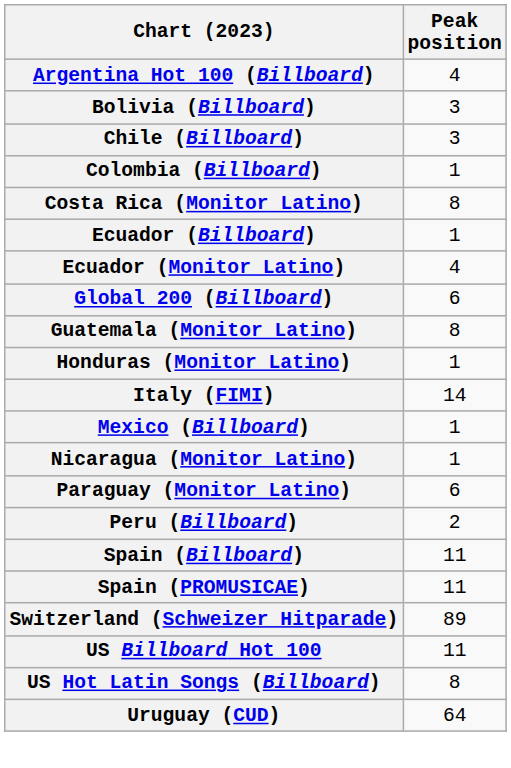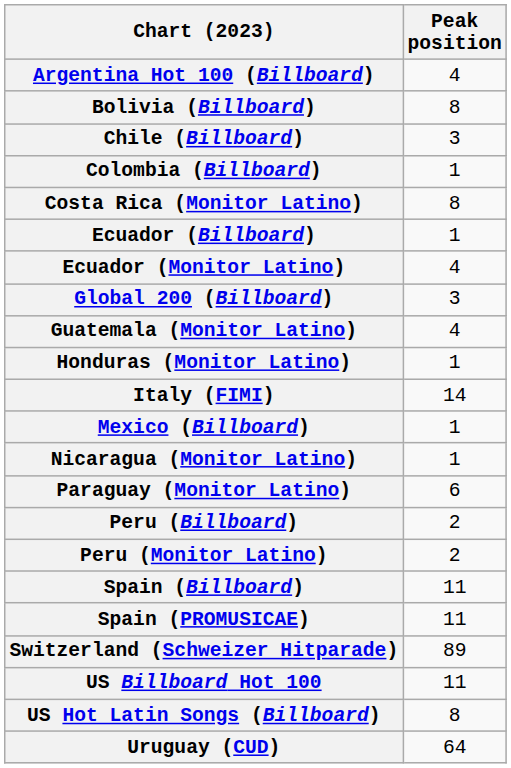Bolivia (Billboard) | Peak position: 3 -> 8
Global 200 (Billboard) | Peak position: 6 -> 3
Guatemala (Monitor Latino) | Peak position: 8 -> 4
+ row: Peru (Monitor Latino) | 2
